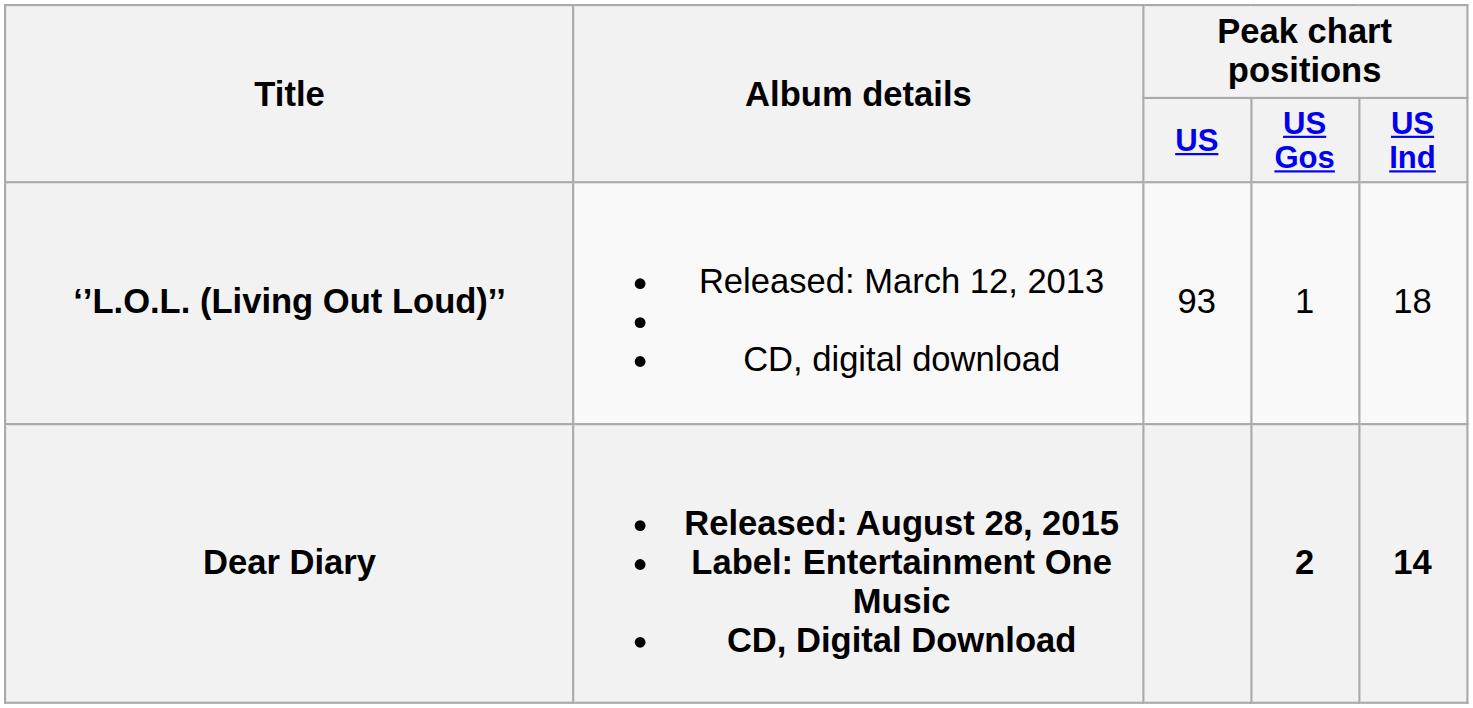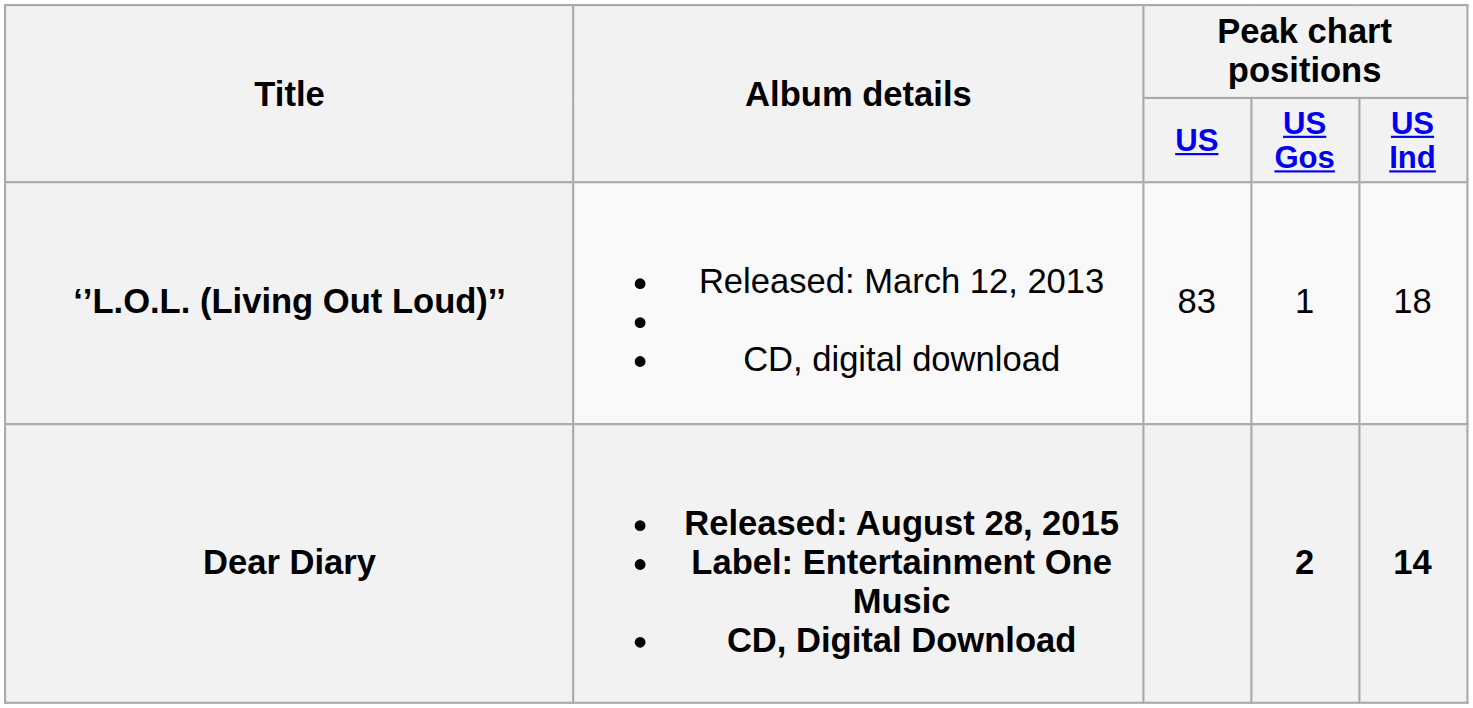‘’L.O.L. (Living Out Loud)’’ | Peak chart positions / US: 93 -> 83
